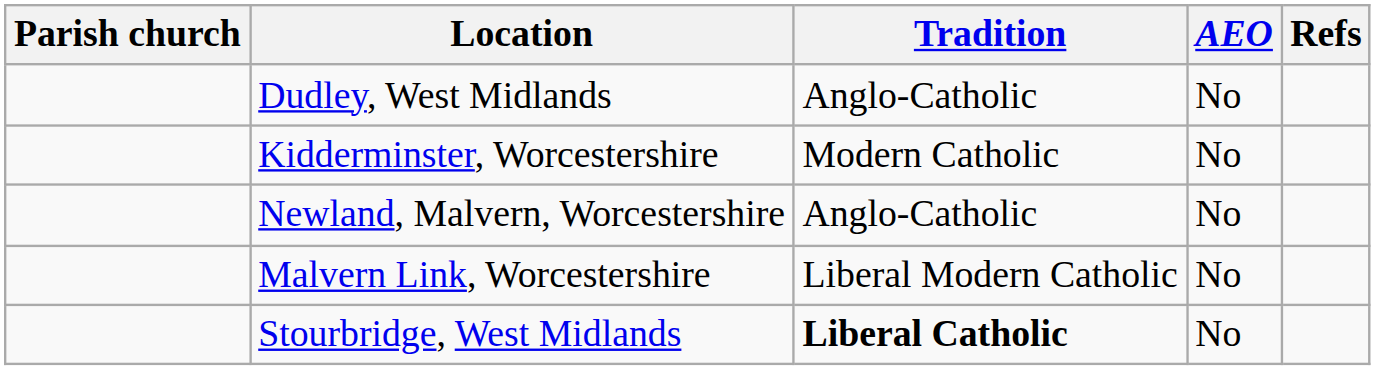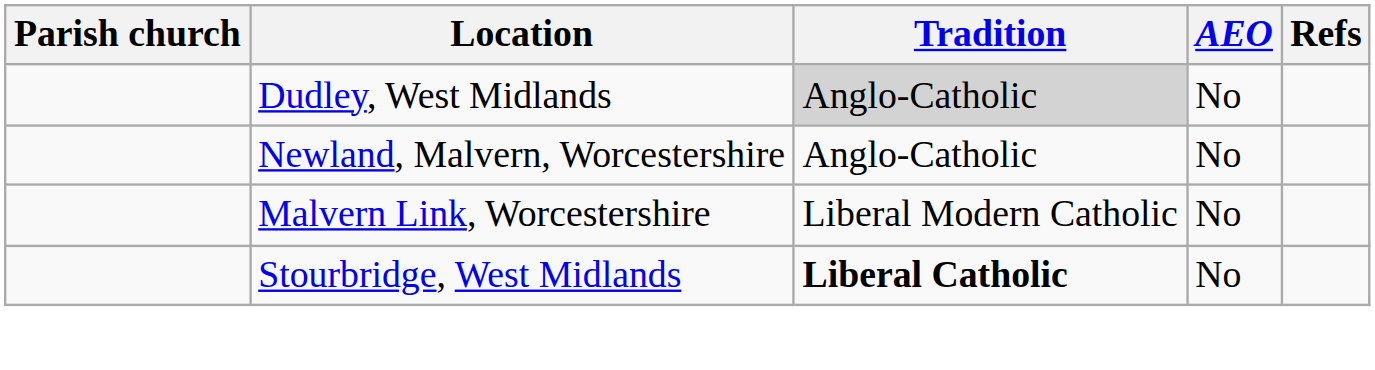Dudley, West Midlands | Tradition: no background -> lightgrey background
- row: Kidderminster, Worcestershire | Modern Catholic | No
